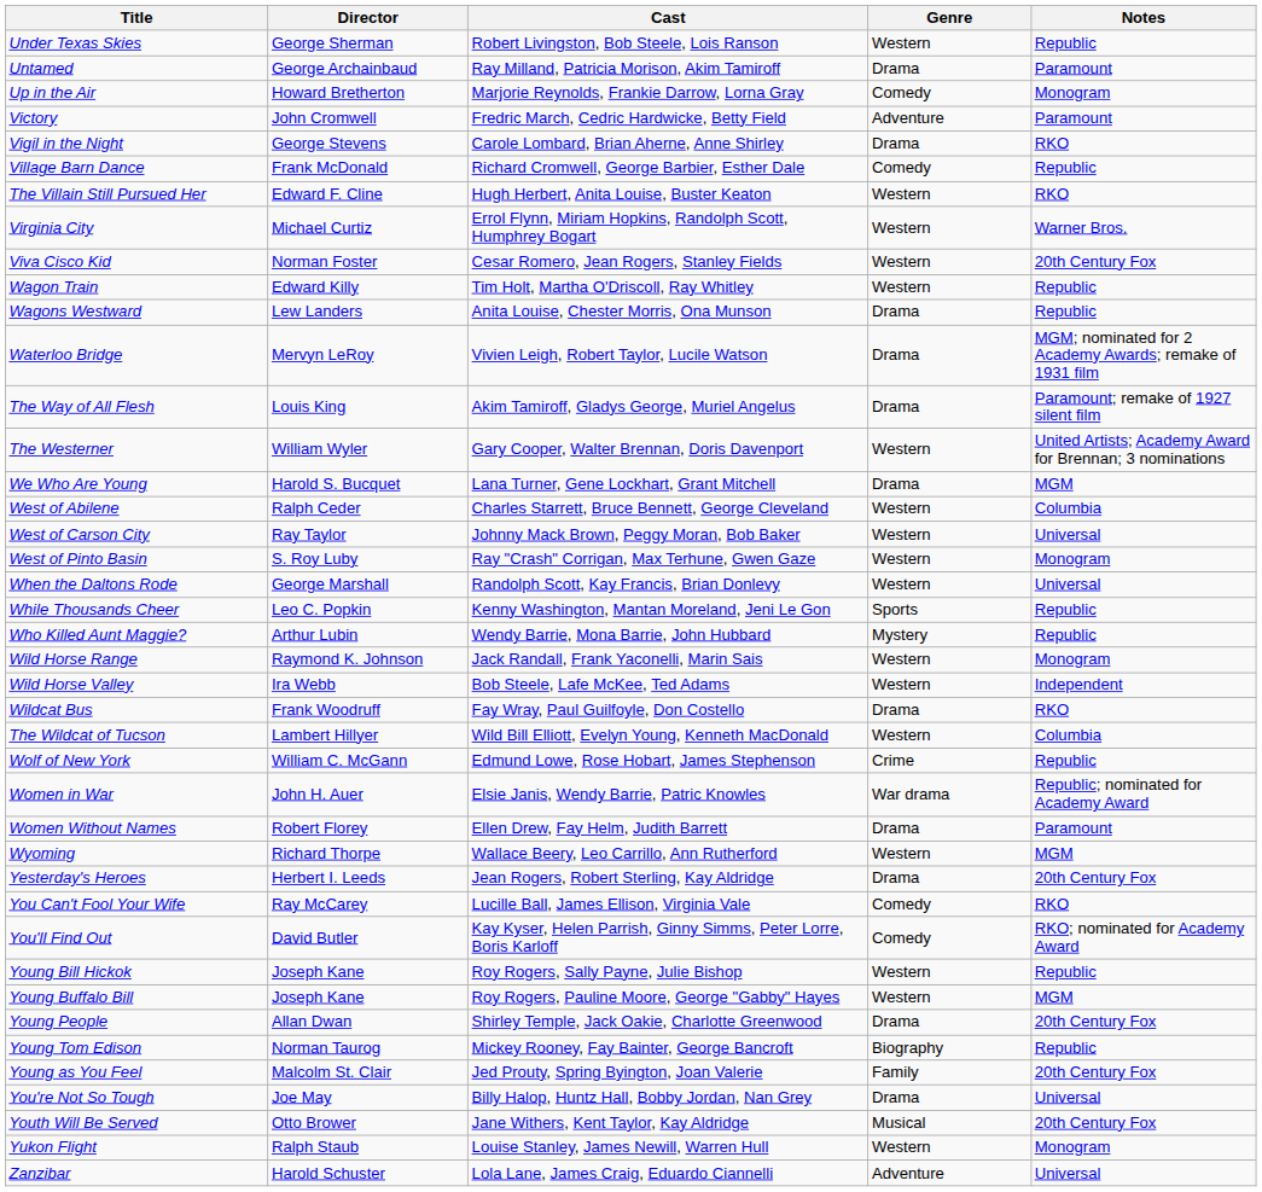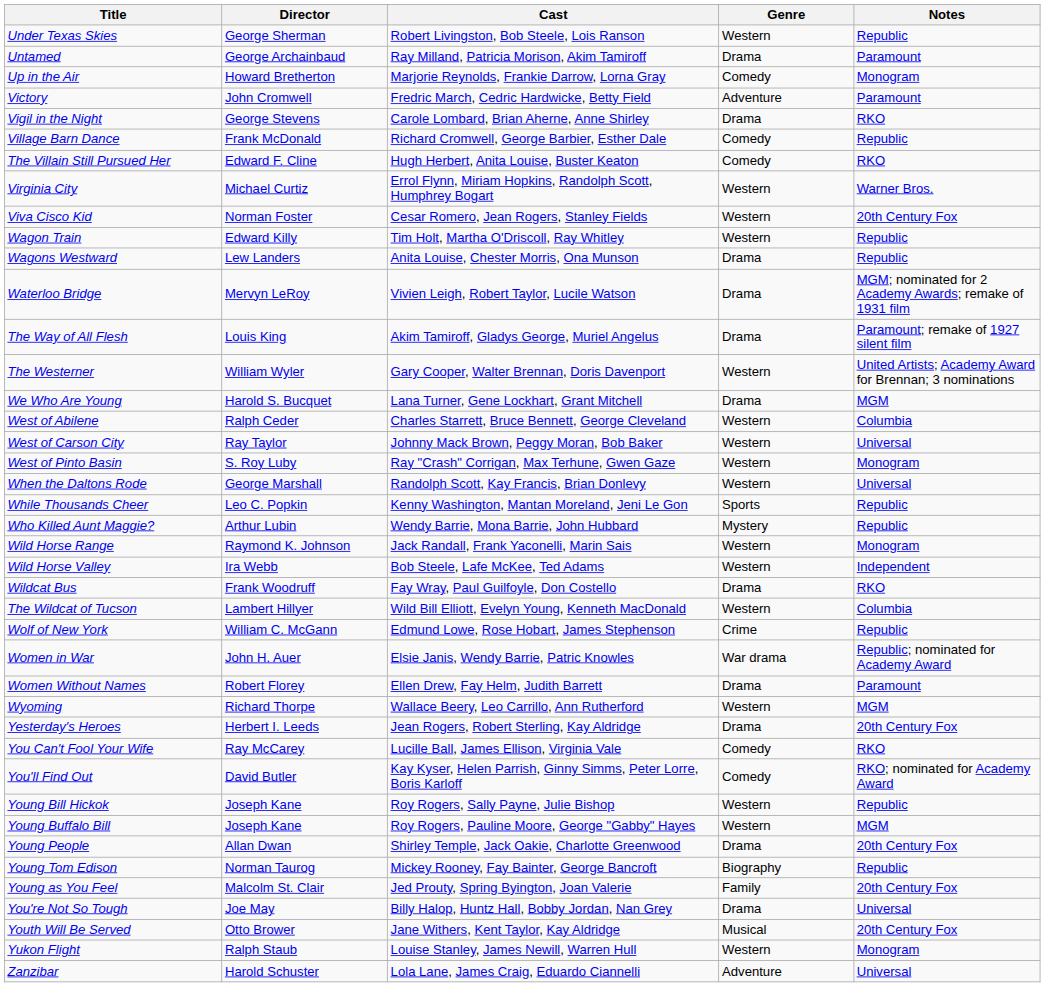The Villain Still Pursued Her | Genre: Western -> Comedy
